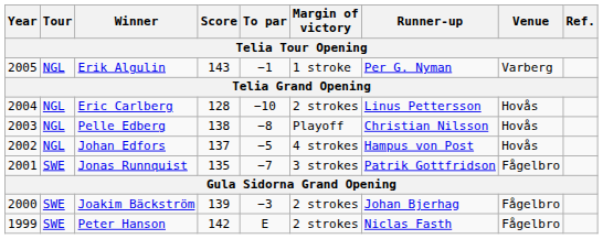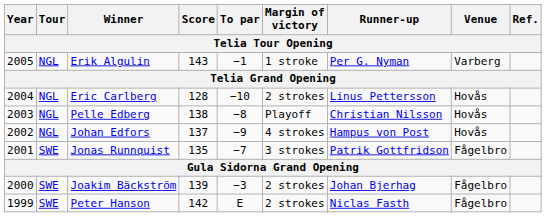Johan Edfors | To par: −5 -> −9
